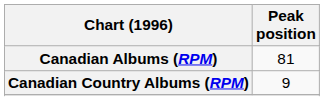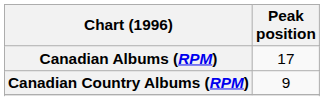Canadian Albums (RPM) | Peak position: 81 -> 17
